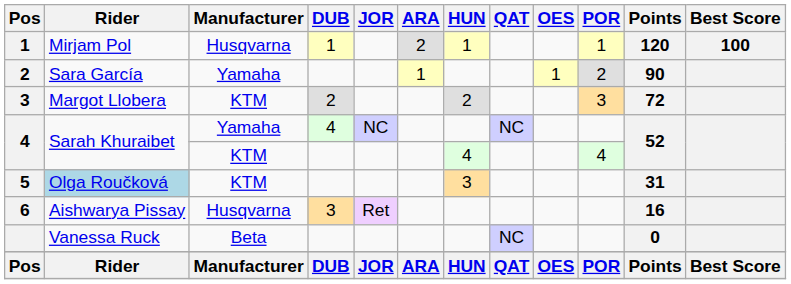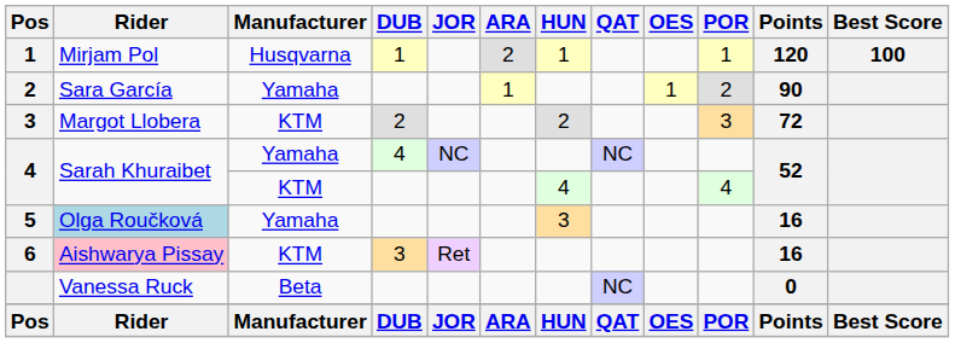5 | Manufacturer: KTM -> Yamaha
5 | Points: 31 -> 16
6 | Rider: no background -> pink background
6 | Manufacturer: Husqvarna -> KTM
